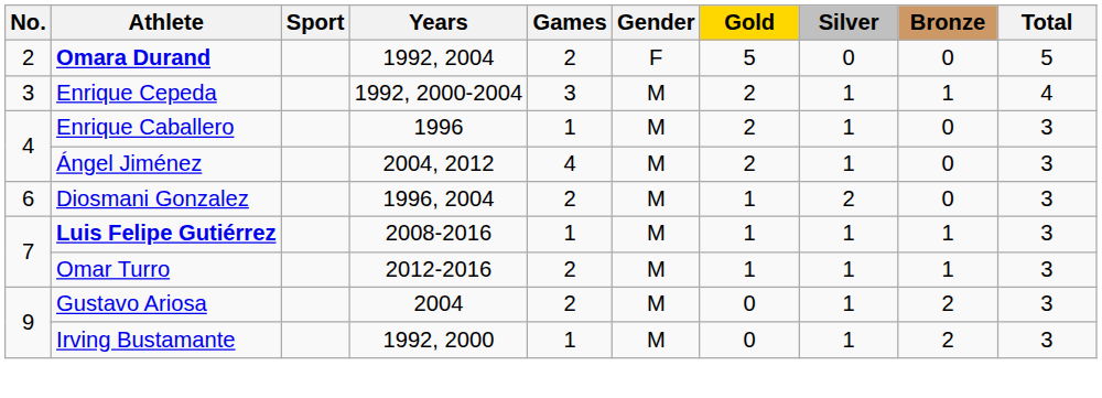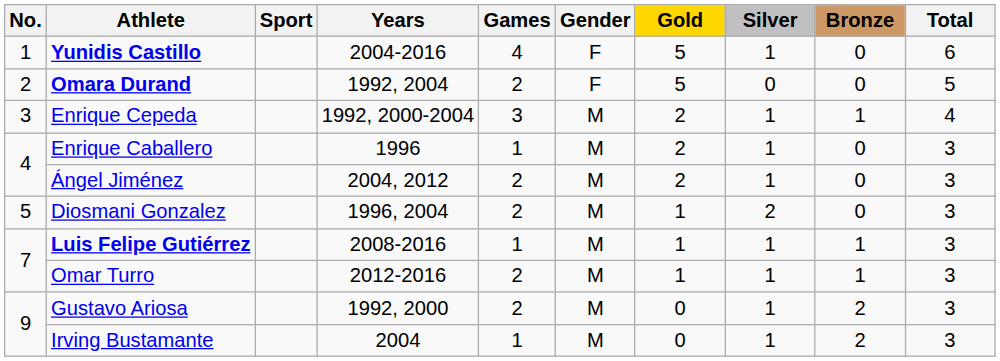+ row: 1 | Yunidis Castillo | 2004-2016 | 4 | F | 5 | 1 | 0 | 6
Ángel Jiménez | Games: 4 -> 2
Diosmani Gonzalez | No.: 6 -> 5
Gustavo Ariosa | Years: 2004 -> 1992, 2000
Irving Bustamante | Years: 1992, 2000 -> 2004
